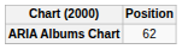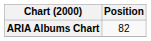ARIA Albums Chart | Position: 62 -> 82
